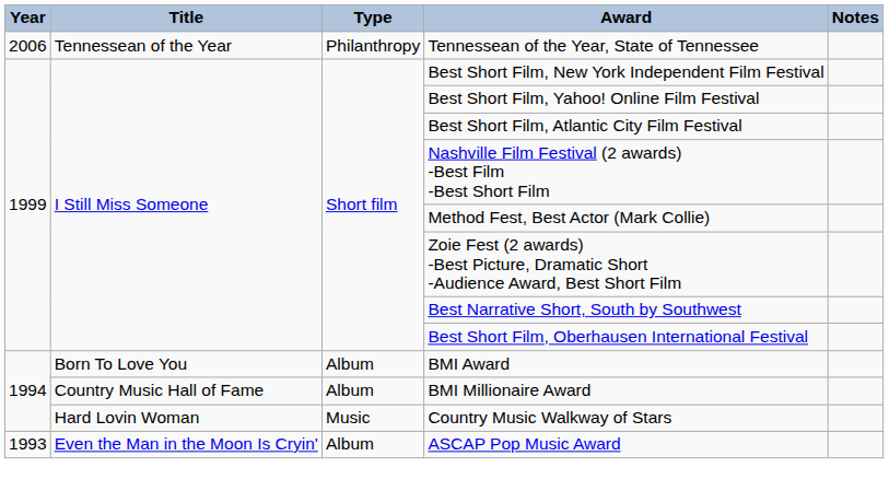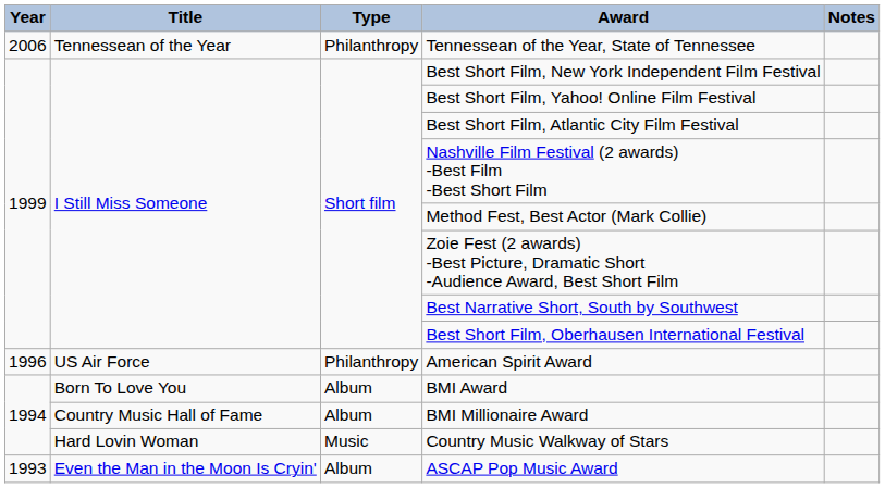+ row: 1996 | US Air Force | Philanthropy | American Spirit Award
